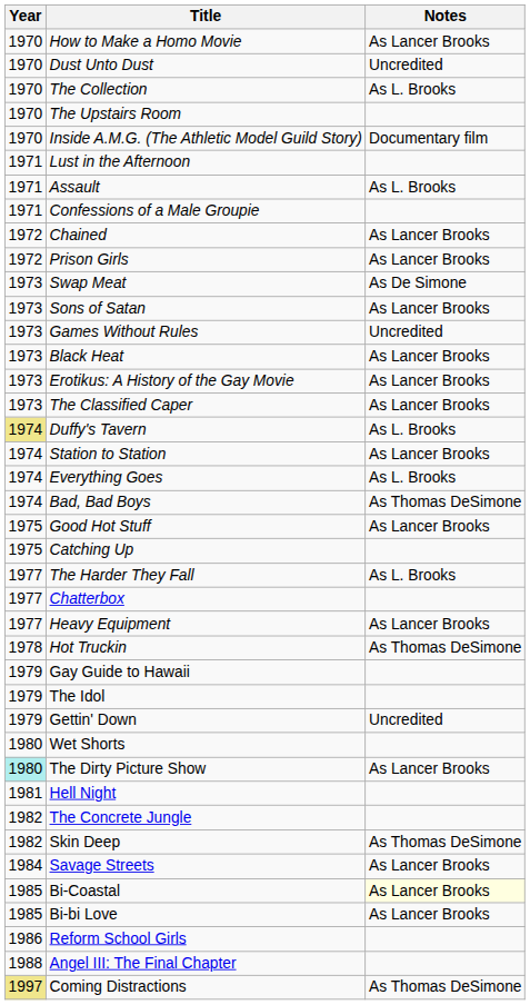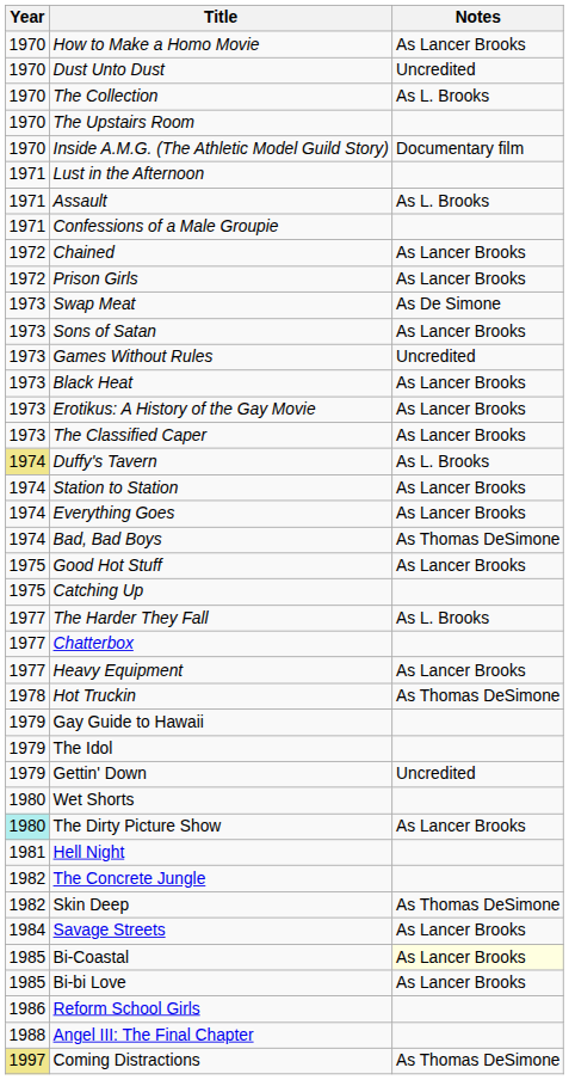Everything Goes | Notes: As L. Brooks -> As Lancer Brooks
